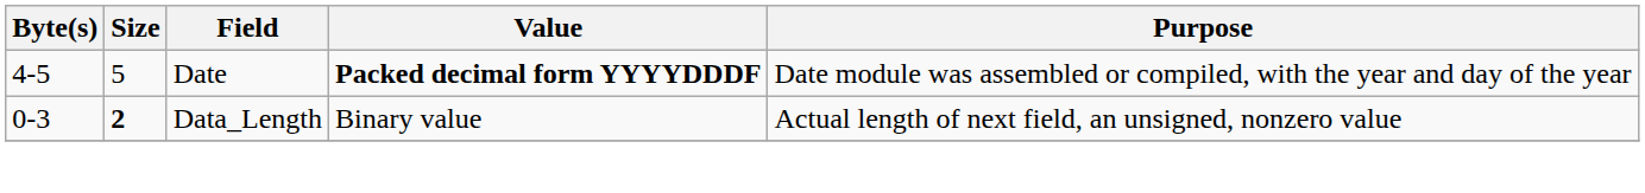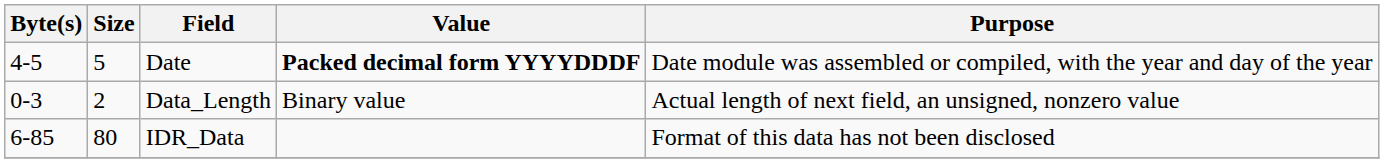Data_Length | Size: bold -> normal
+ row: 6-85 | 80 | IDR_Data | Format of this data has not been disclosed
